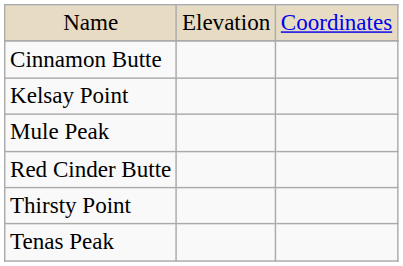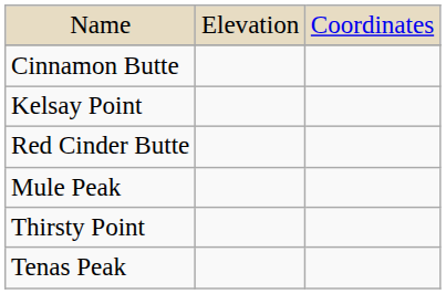rows swapped: Mule Peak <-> Red Cinder Butte
